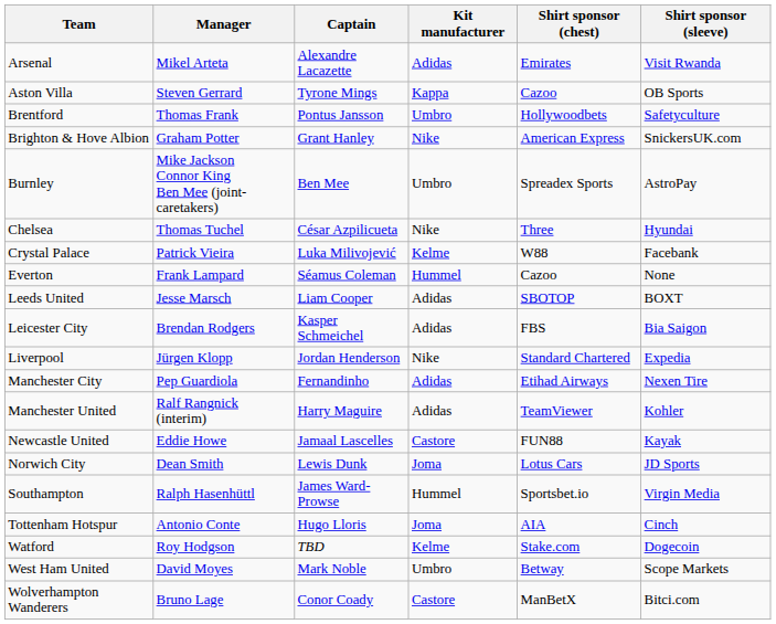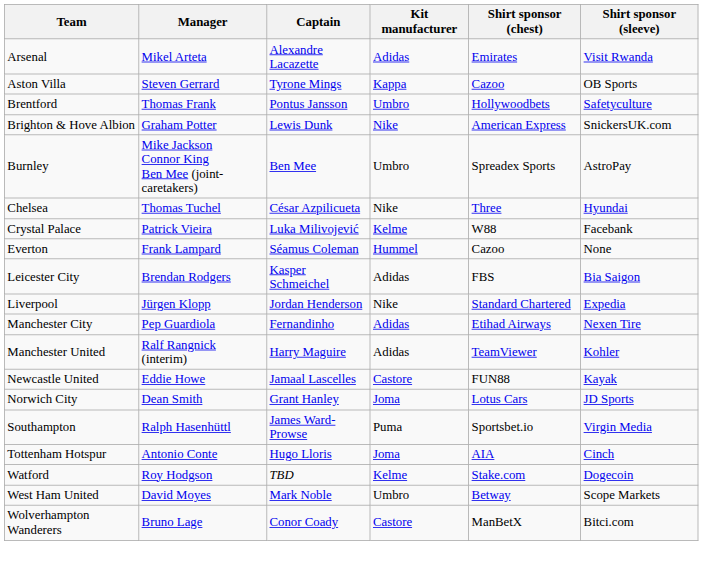Brighton & Hove Albion | Captain: Grant Hanley -> Lewis Dunk
- row: Leeds United | Jesse Marsch | Liam Cooper | Adidas | SBOTOP | BOXT
Norwich City | Captain: Lewis Dunk -> Grant Hanley
Southampton | Kit manufacturer: Hummel -> Puma
